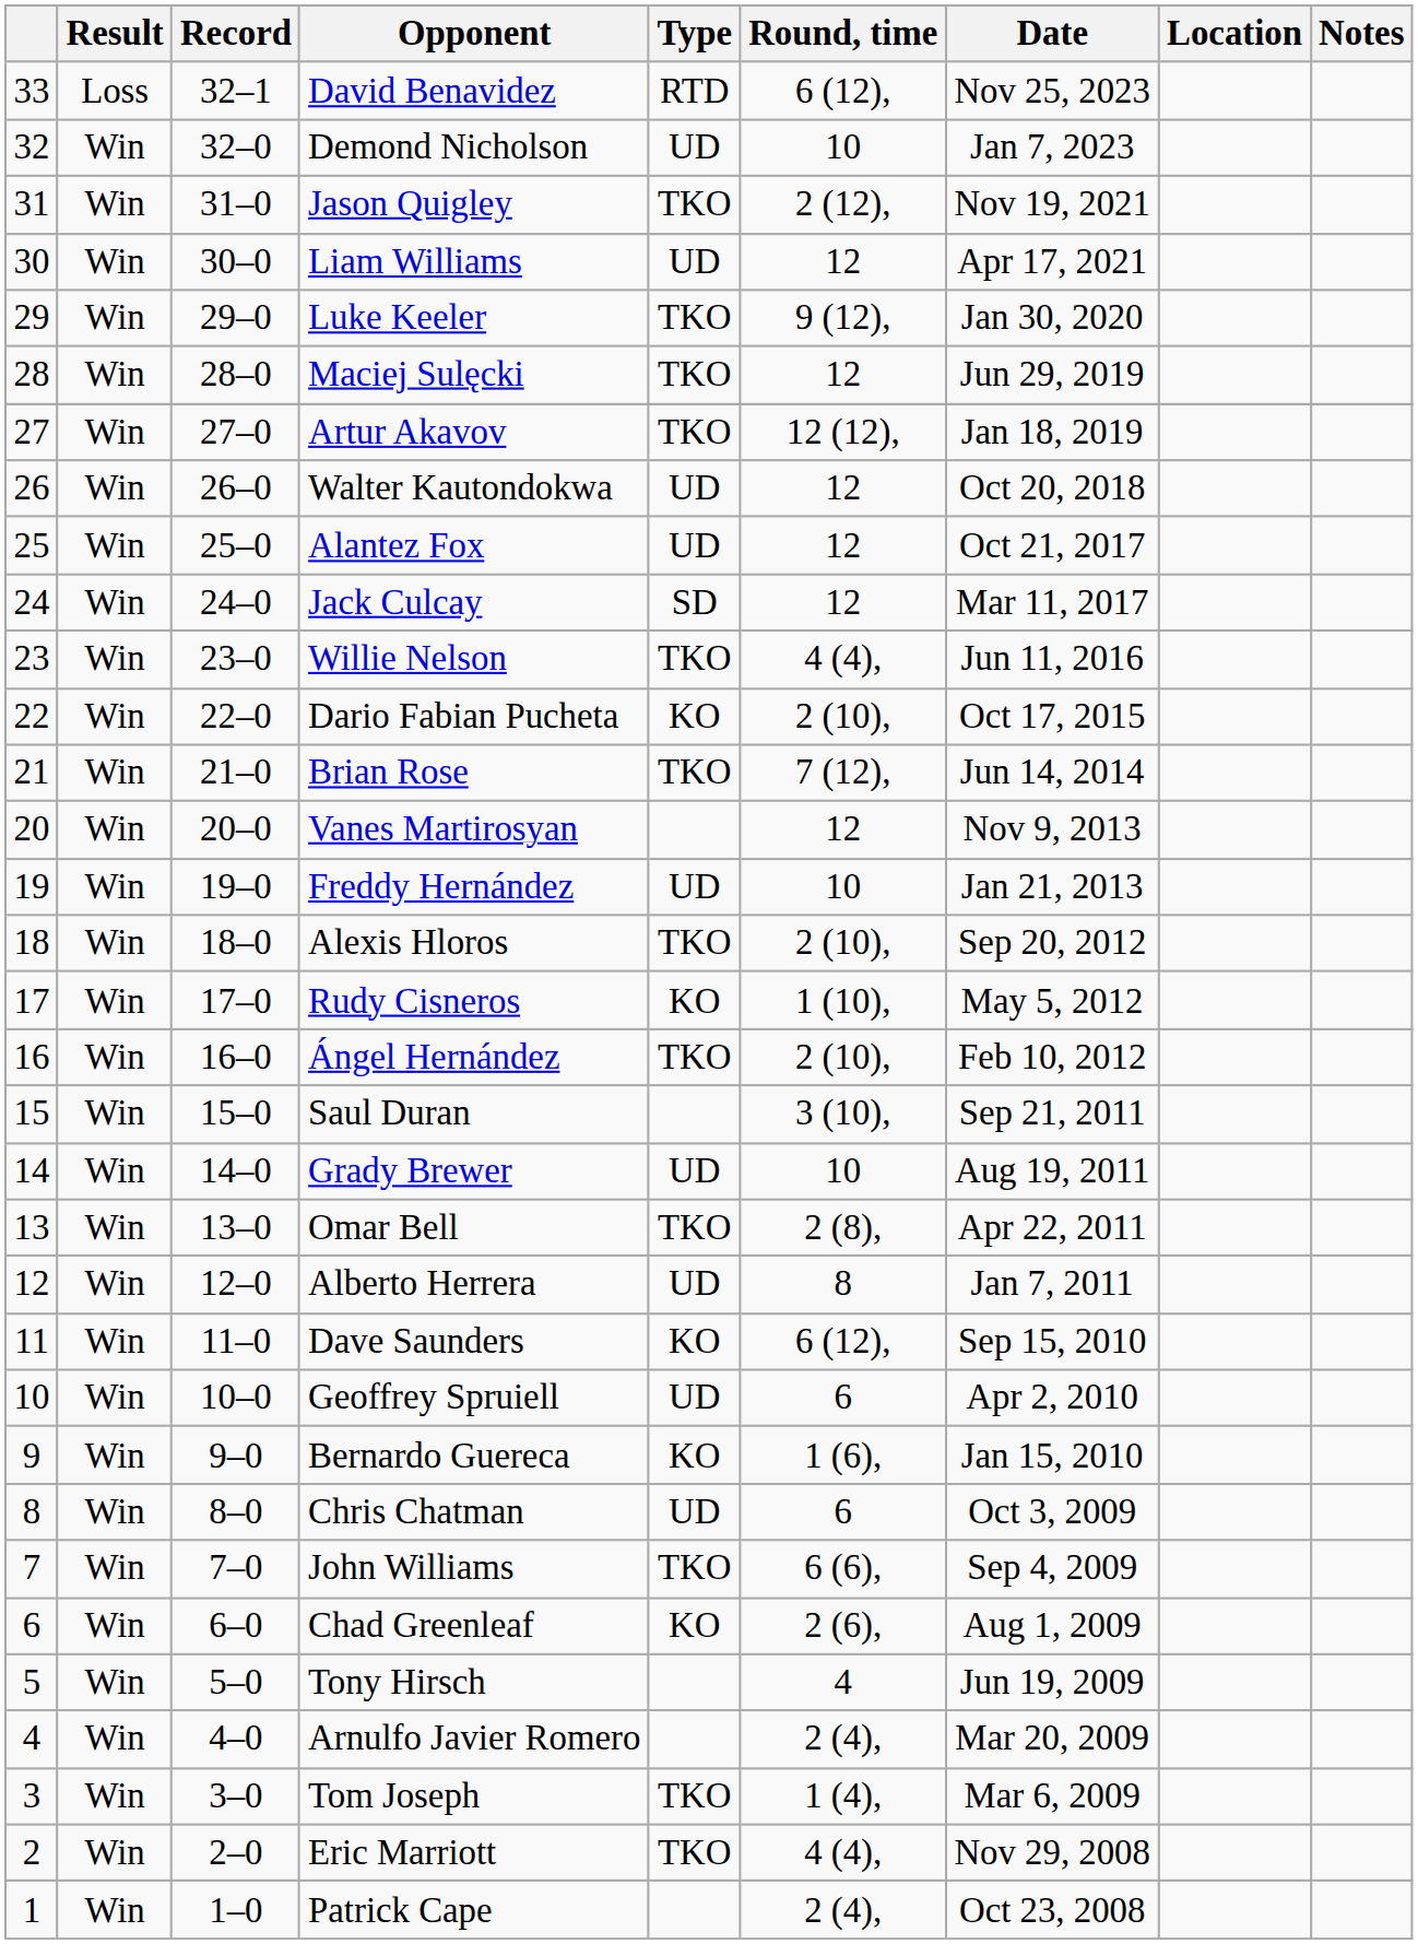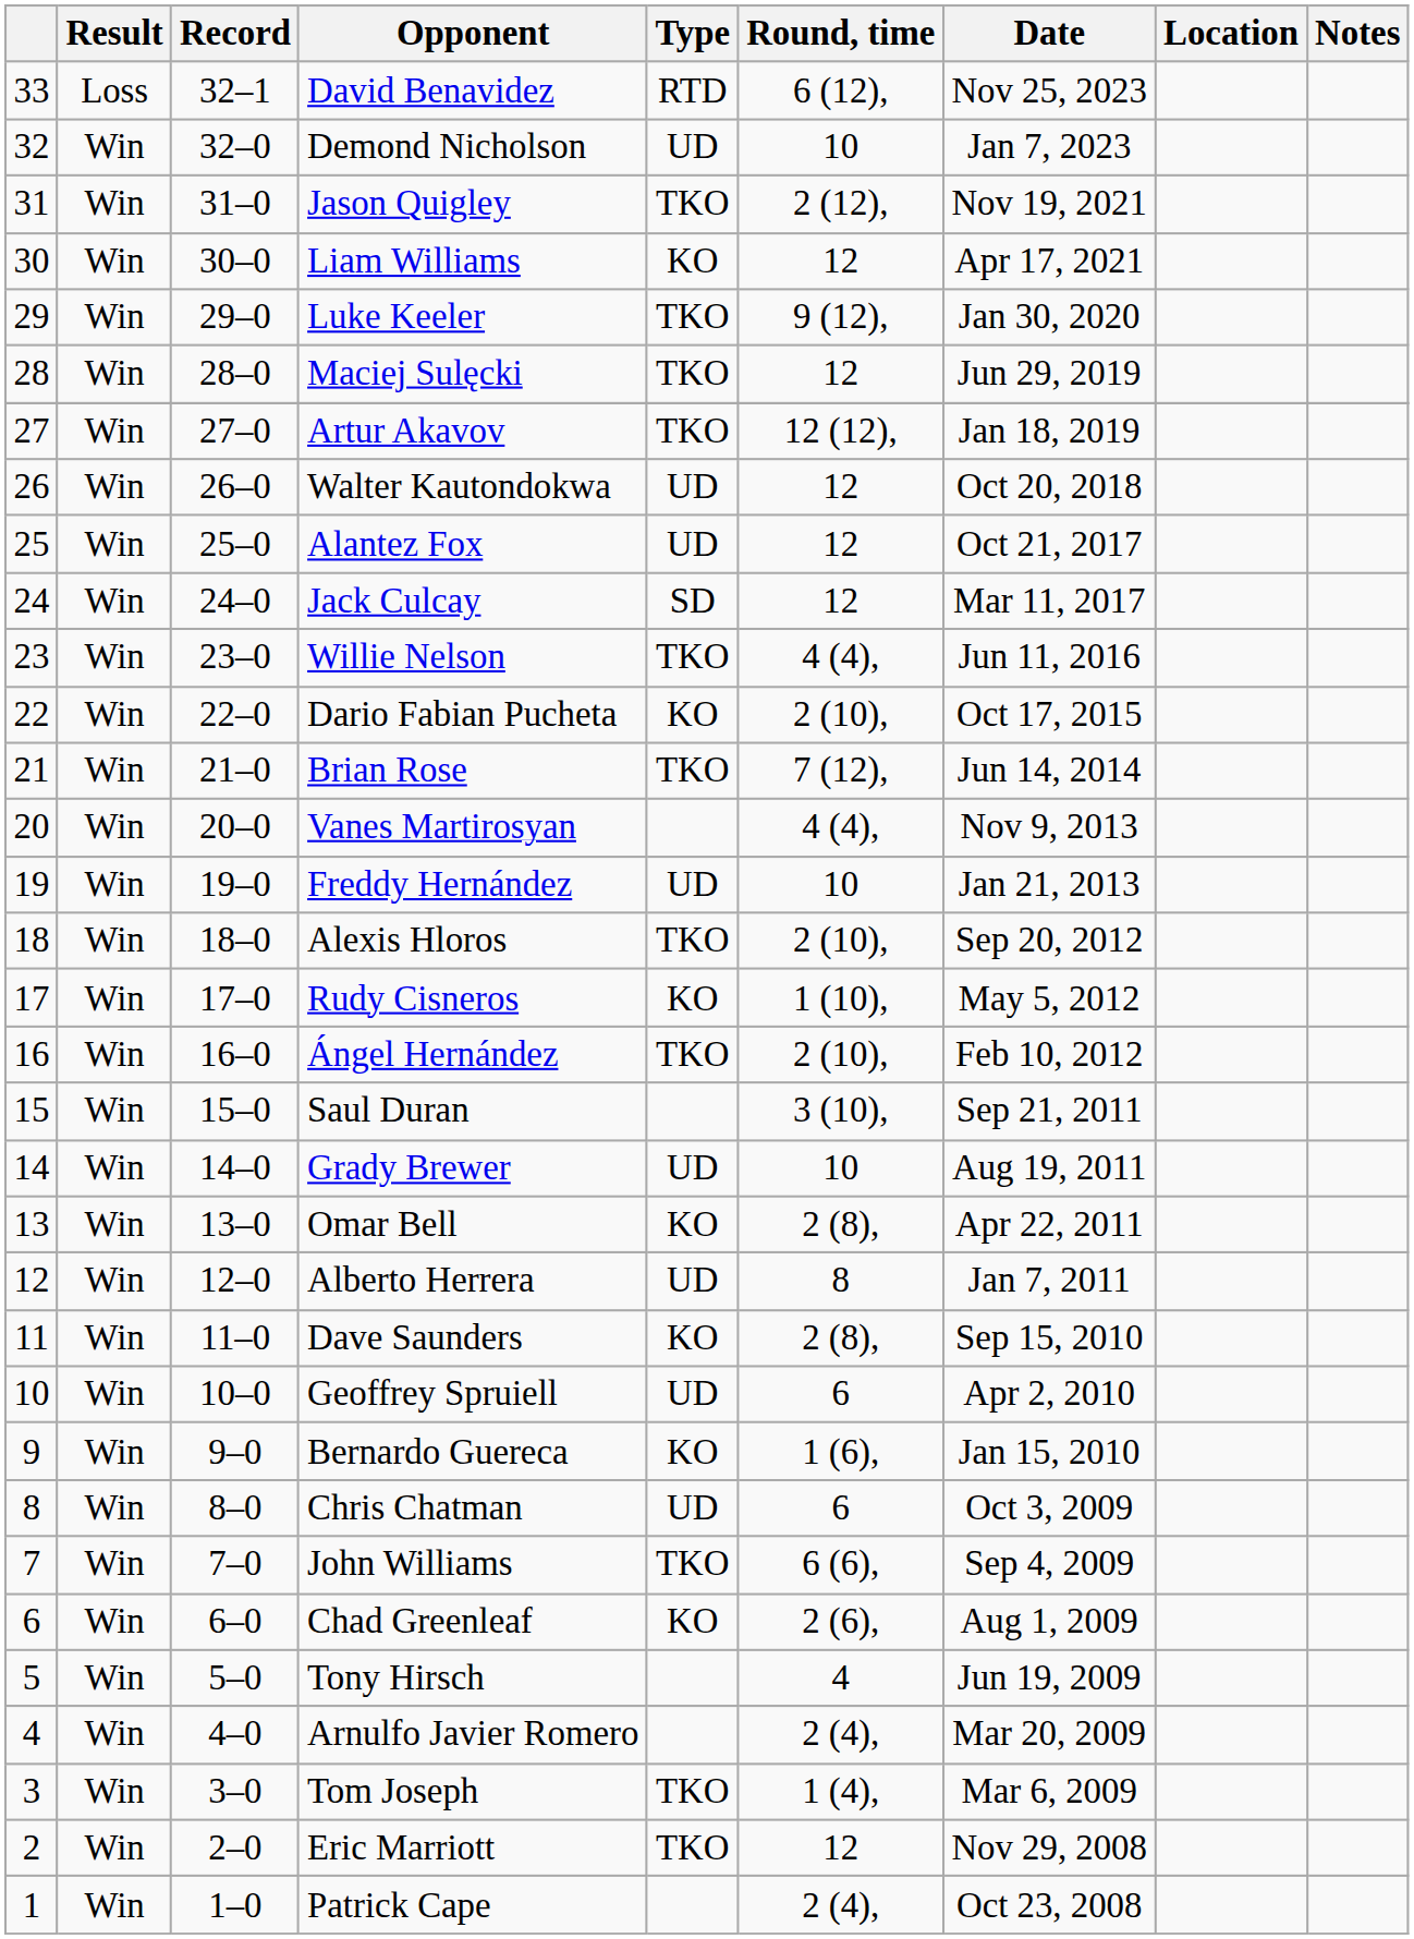Liam Williams | Type: UD -> KO
Vanes Martirosyan | Round, time: 12 -> 4 (4),
Omar Bell | Type: TKO -> KO
Dave Saunders | Round, time: 6 (12), -> 2 (8),
Eric Marriott | Round, time: 4 (4), -> 12
